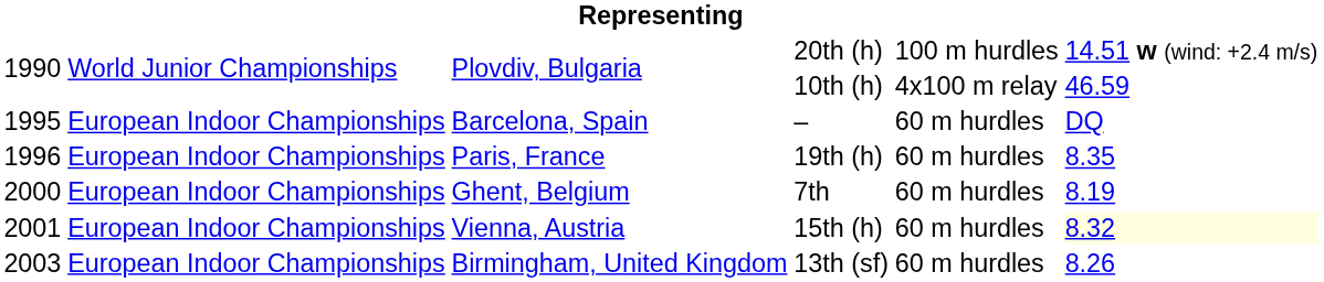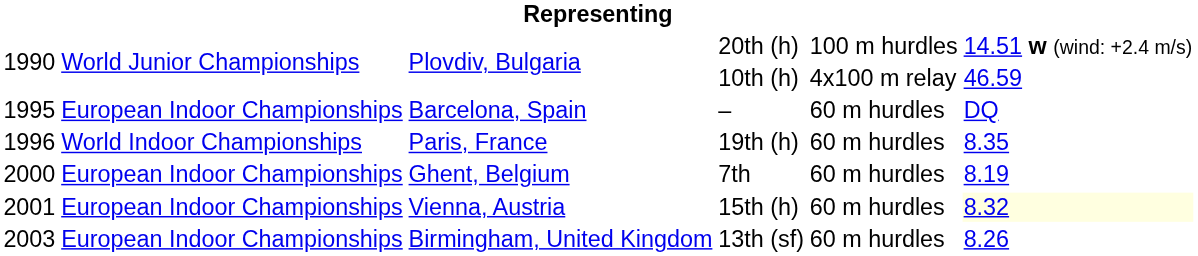19th (h) | column 2: European Indoor Championships -> World Indoor Championships
